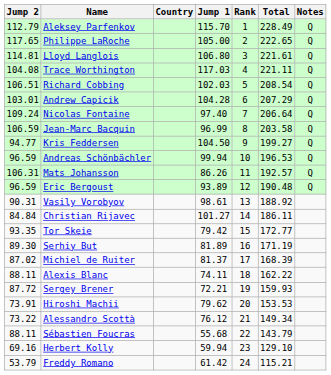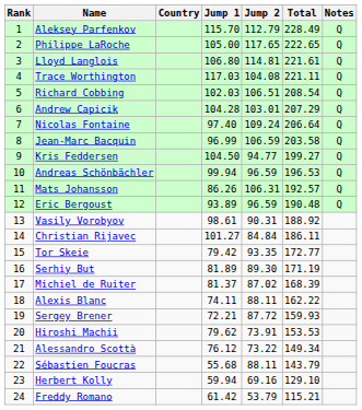columns swapped: Rank <-> Jump 2
